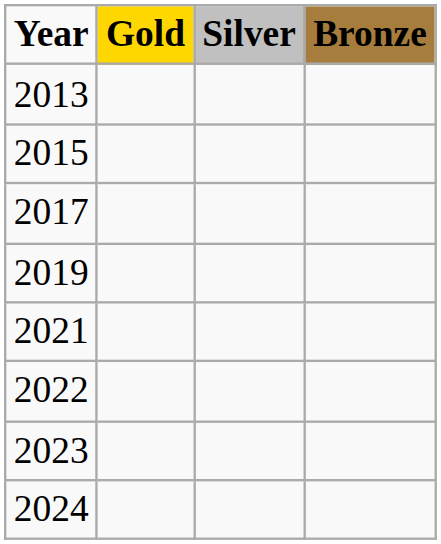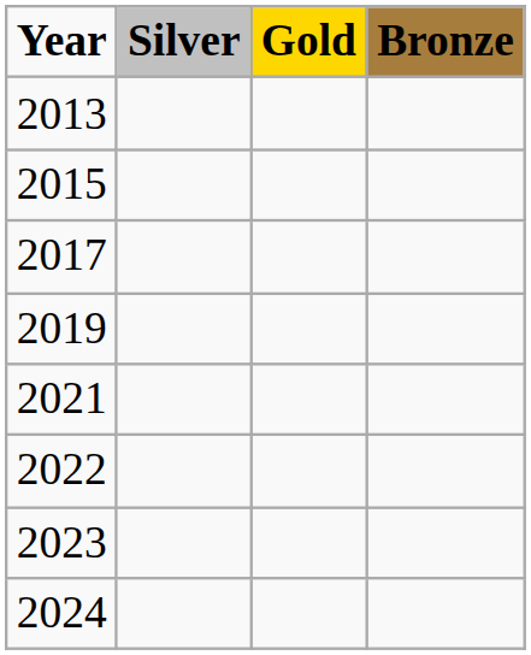columns swapped: Gold <-> Silver
